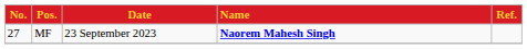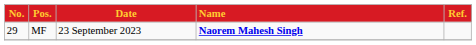MF | No.: 27 -> 29
